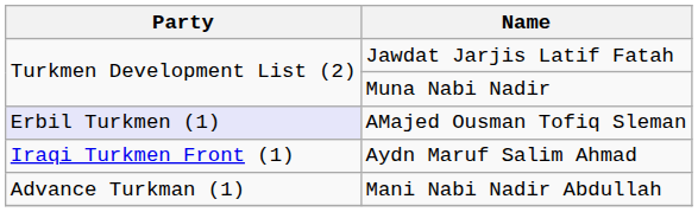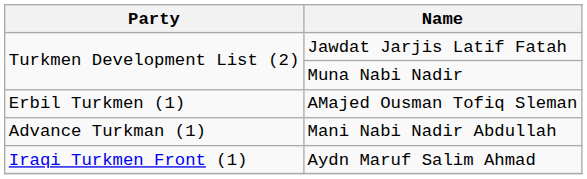AMajed Ousman Tofiq Sleman | Party: lavender background -> no background
rows swapped: Mani Nabi Nadir Abdullah <-> Aydn Maruf Salim Ahmad
